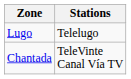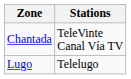rows swapped: Chantada <-> Lugo
